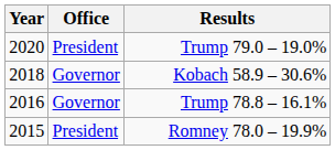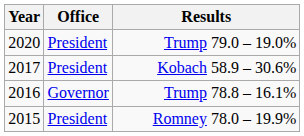Kobach 58.9 – 30.6% | Year: 2018 -> 2017
Kobach 58.9 – 30.6% | Office: Governor -> President
